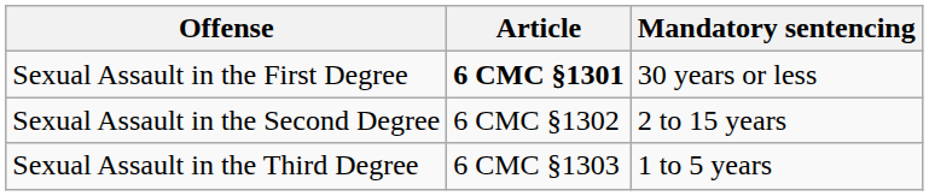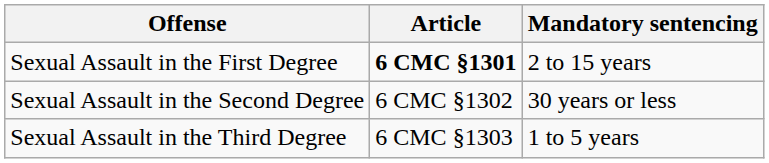Sexual Assault in the First Degree | Mandatory sentencing: 30 years or less -> 2 to 15 years
Sexual Assault in the Second Degree | Mandatory sentencing: 2 to 15 years -> 30 years or less
